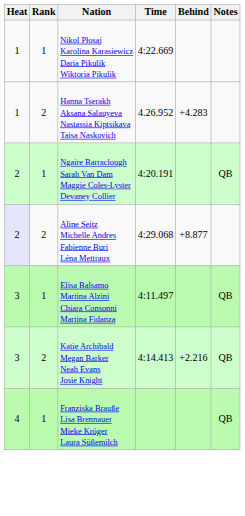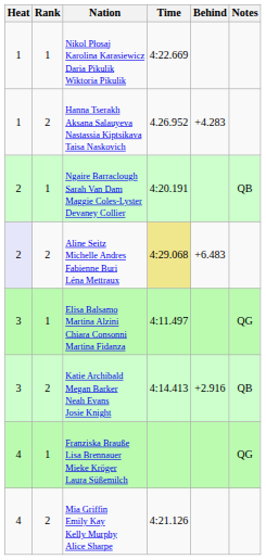Aline Seitz Michelle Andres Fabienne Buri Léna Mettraux | Time: no background -> khaki background
Aline Seitz Michelle Andres Fabienne Buri Léna Mettraux | Behind: +8.877 -> +6.483
Elisa Balsamo Martina Alzini Chiara Consonni Martina Fidanza | Notes: QB -> QG
Katie Archibald Megan Barker Neah Evans Josie Knight | Behind: +2.216 -> +2.916
Franziska Brauße Lisa Brennauer Mieke Kröger Laura Süßemilch | Notes: QB -> QG
+ row: 4 | 2 | Mia Griffin Emily Kay Kelly Murphy Alice Sharpe | 4:21.126
